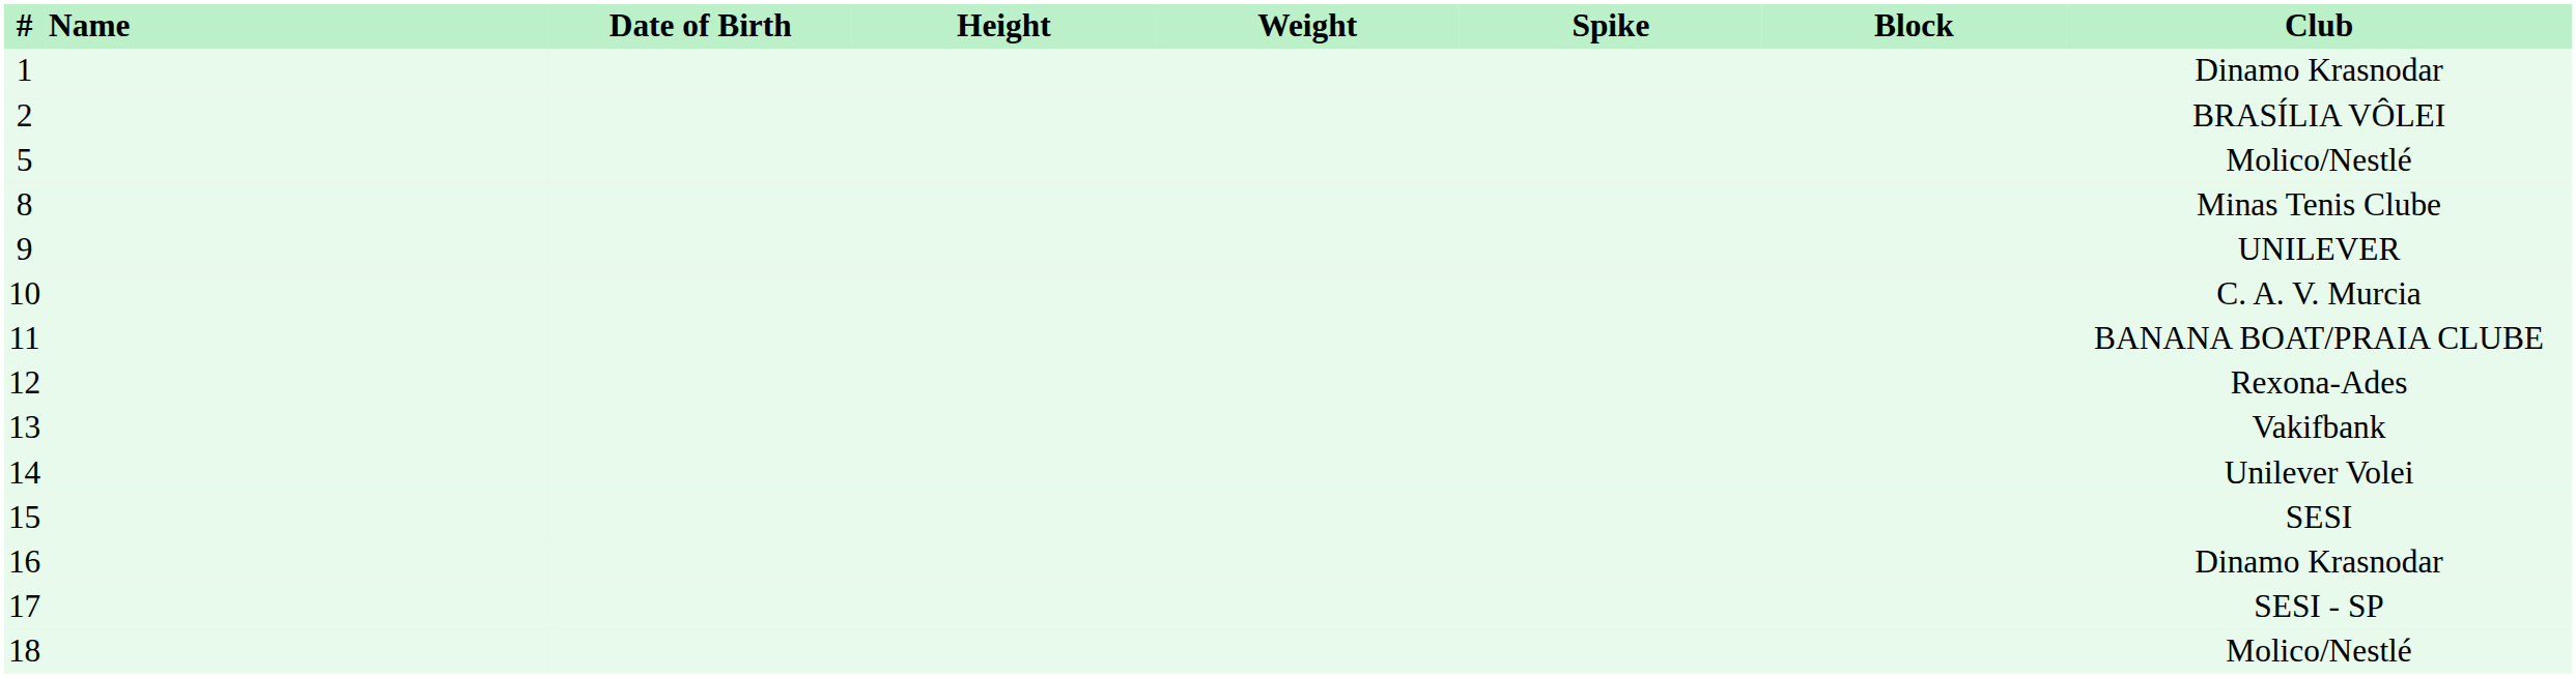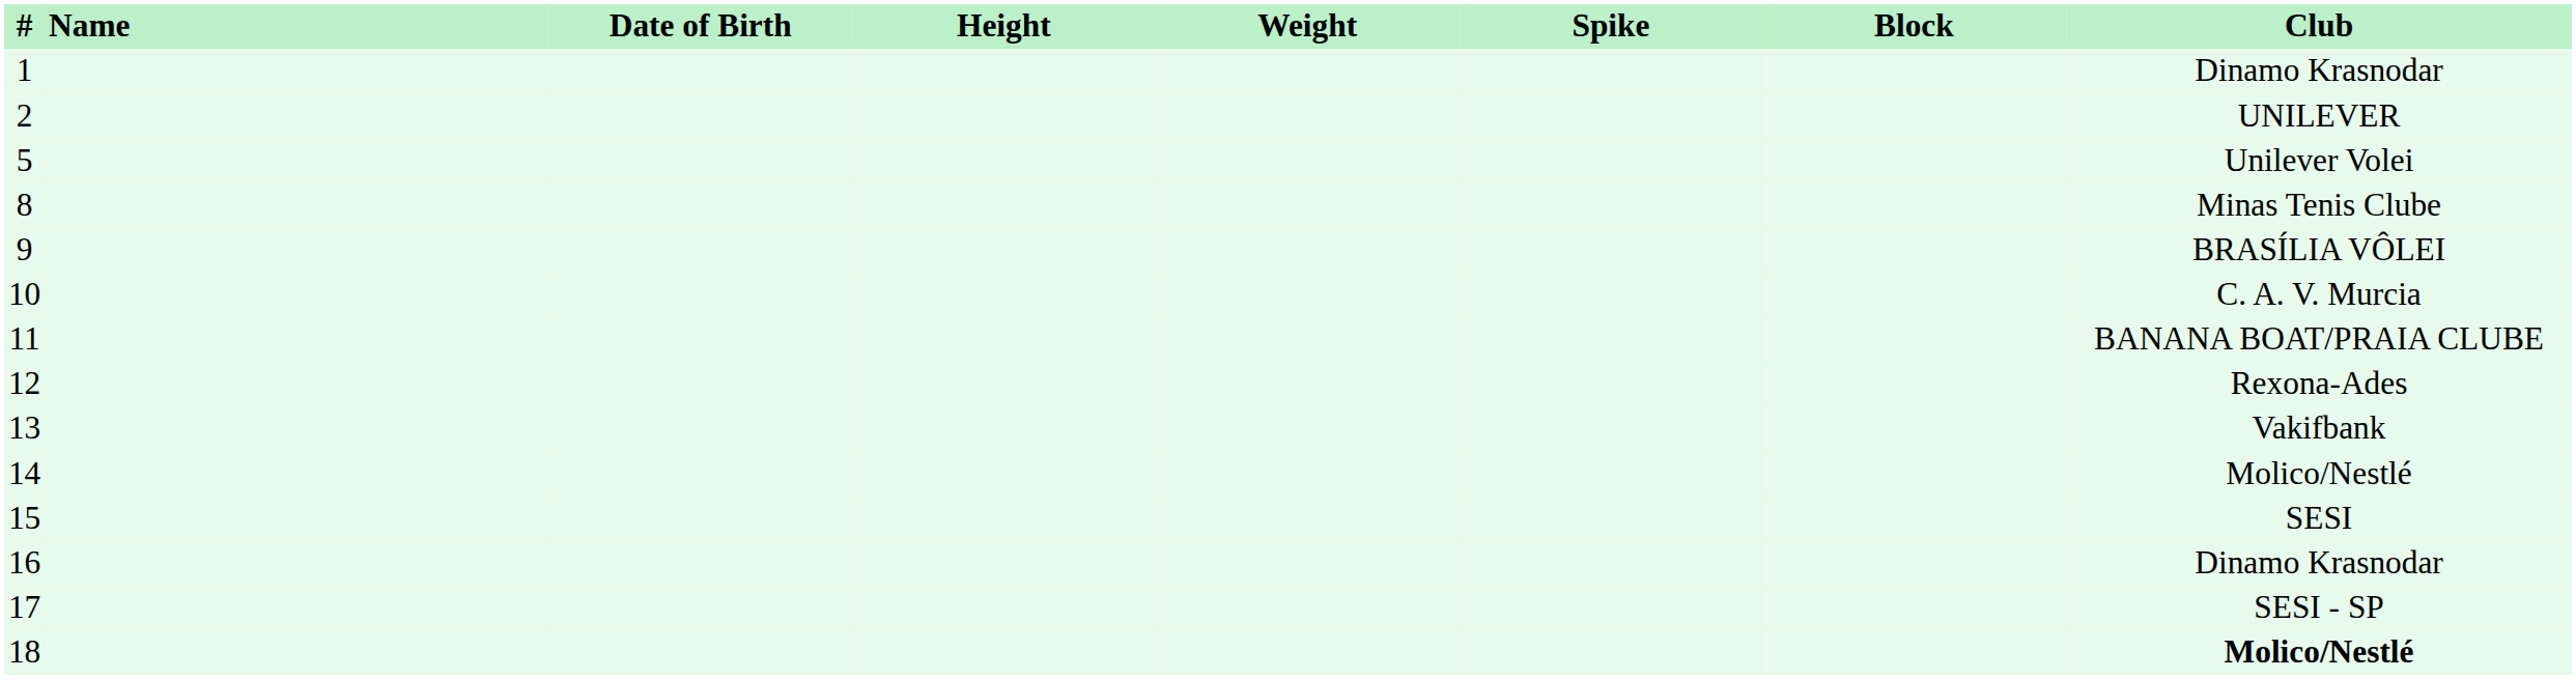2 | Club: BRASÍLIA VÔLEI -> UNILEVER
5 | Club: Molico/Nestlé -> Unilever Volei
9 | Club: UNILEVER -> BRASÍLIA VÔLEI
14 | Club: Unilever Volei -> Molico/Nestlé
18 | Club: normal -> bold
